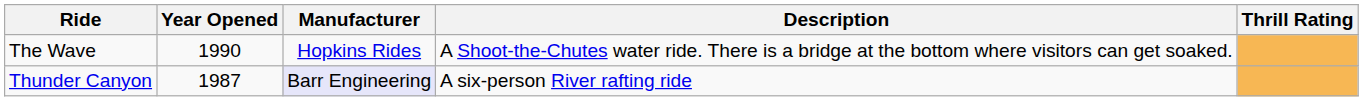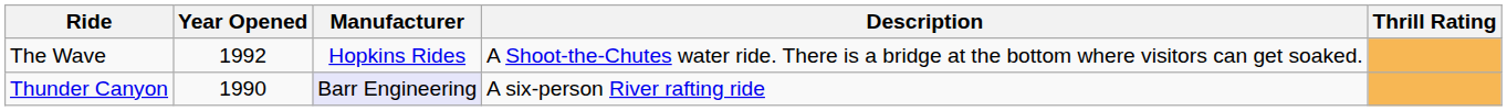The Wave | Year Opened: 1990 -> 1992
Thunder Canyon | Year Opened: 1987 -> 1990
